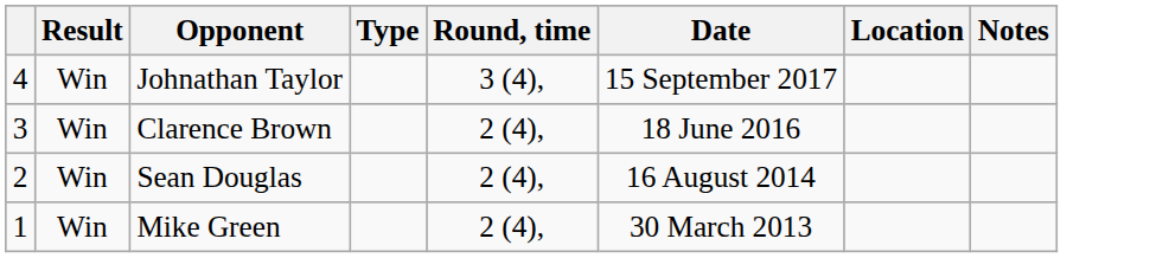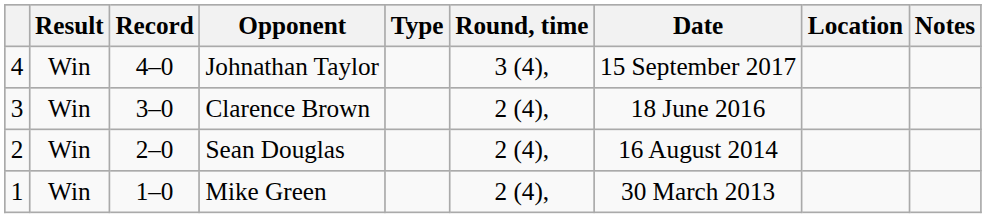+ column: Record | 4–0 | 3–0 | 2–0 | 1–0
